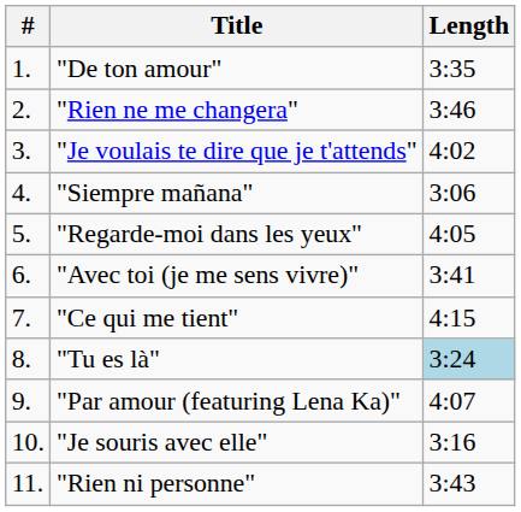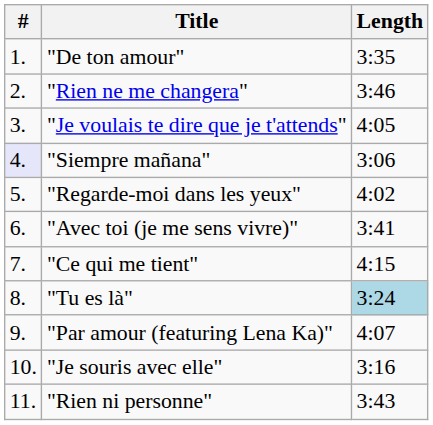"Je voulais te dire que je t'attends" | Length: 4:02 -> 4:05
"Siempre mañana" | #: no background -> lavender background
"Regarde-moi dans les yeux" | Length: 4:05 -> 4:02
